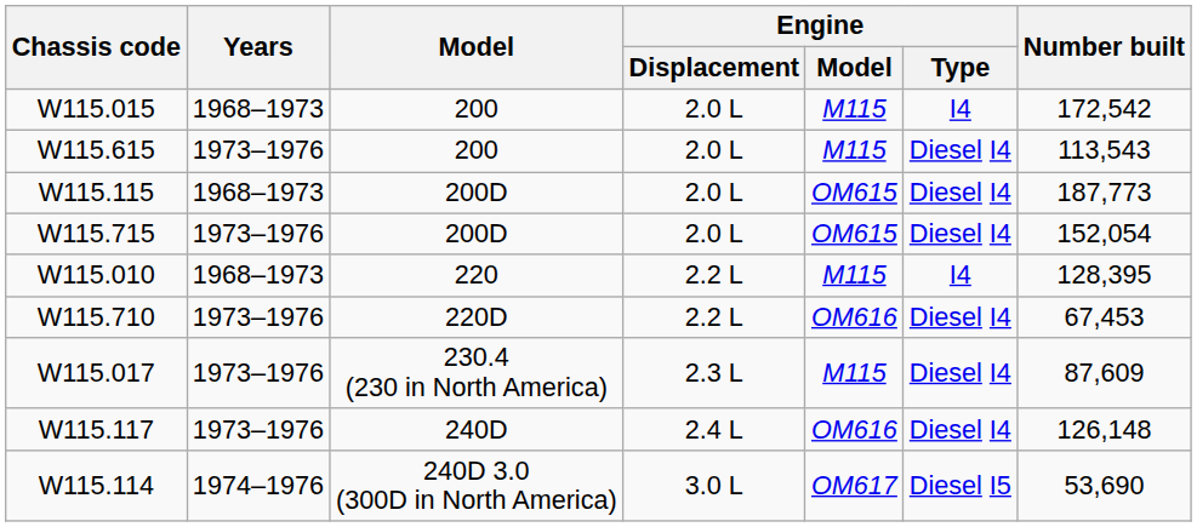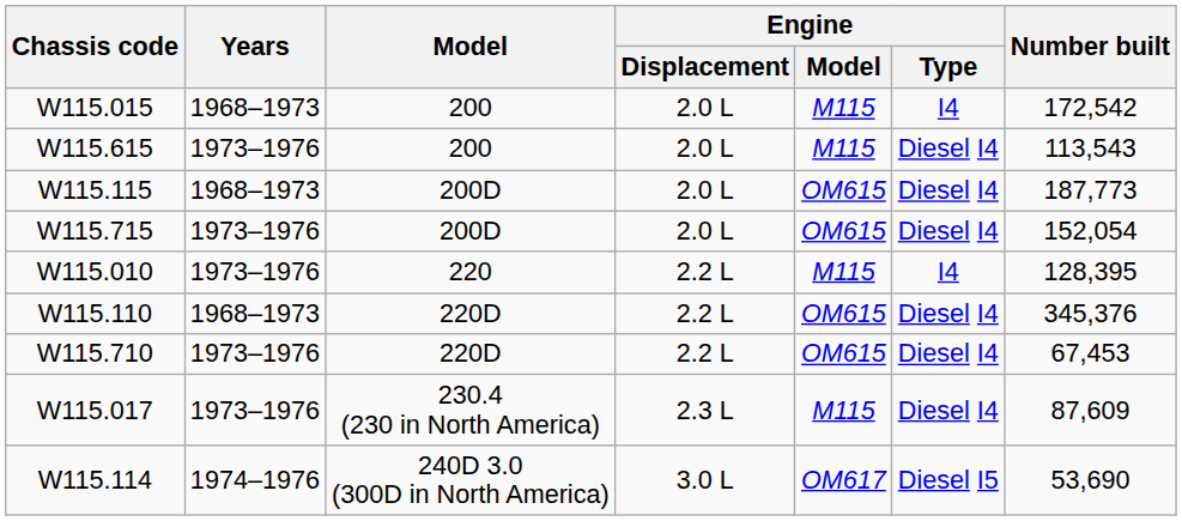W115.010 | Years: 1968–1973 -> 1973–1976
+ row: W115.110 | 1968–1973 | 220D | 2.2 L | OM615 | Diesel I4 | 345,376
W115.710 | Engine / Model: OM616 -> OM615
- row: W115.117 | 1973–1976 | 240D | 2.4 L | OM616 | Diesel I4 | 126,148
